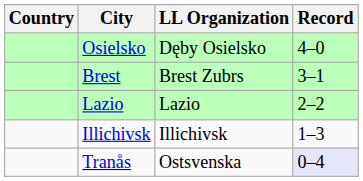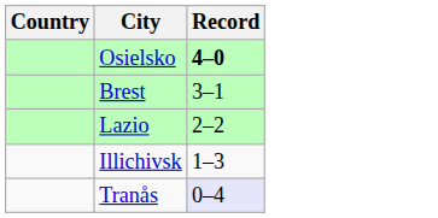- column: LL Organization | Dęby Osielsko | Brest Zubrs | Lazio | Illichivsk | Ostsvenska
Osielsko | Record: normal -> bold
